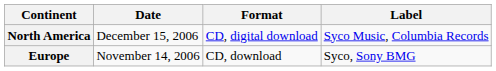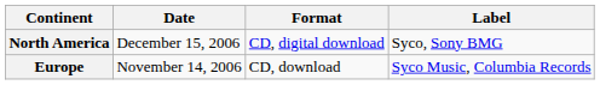North America | Label: Syco Music, Columbia Records -> Syco, Sony BMG
Europe | Label: Syco, Sony BMG -> Syco Music, Columbia Records
